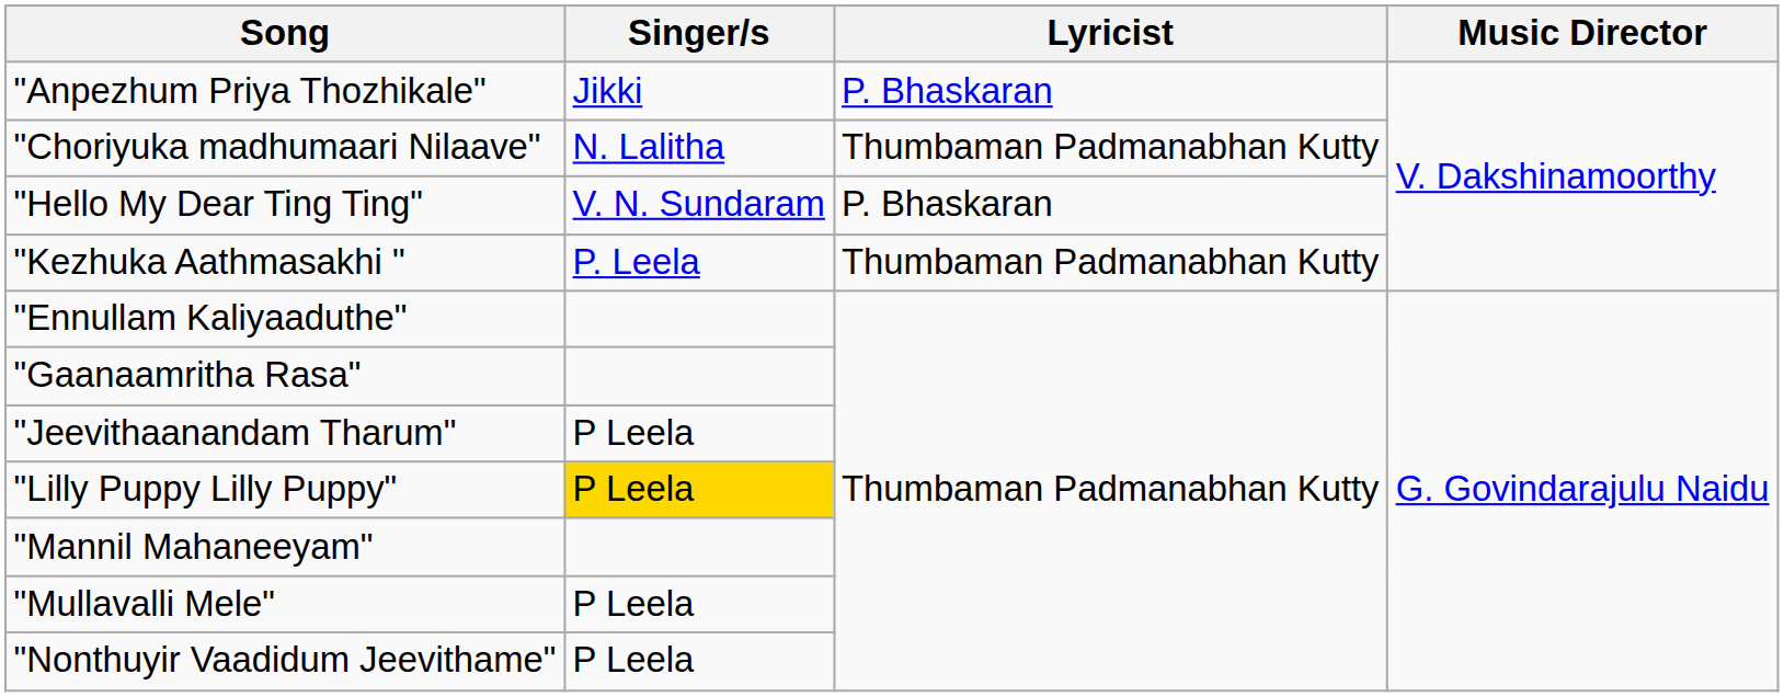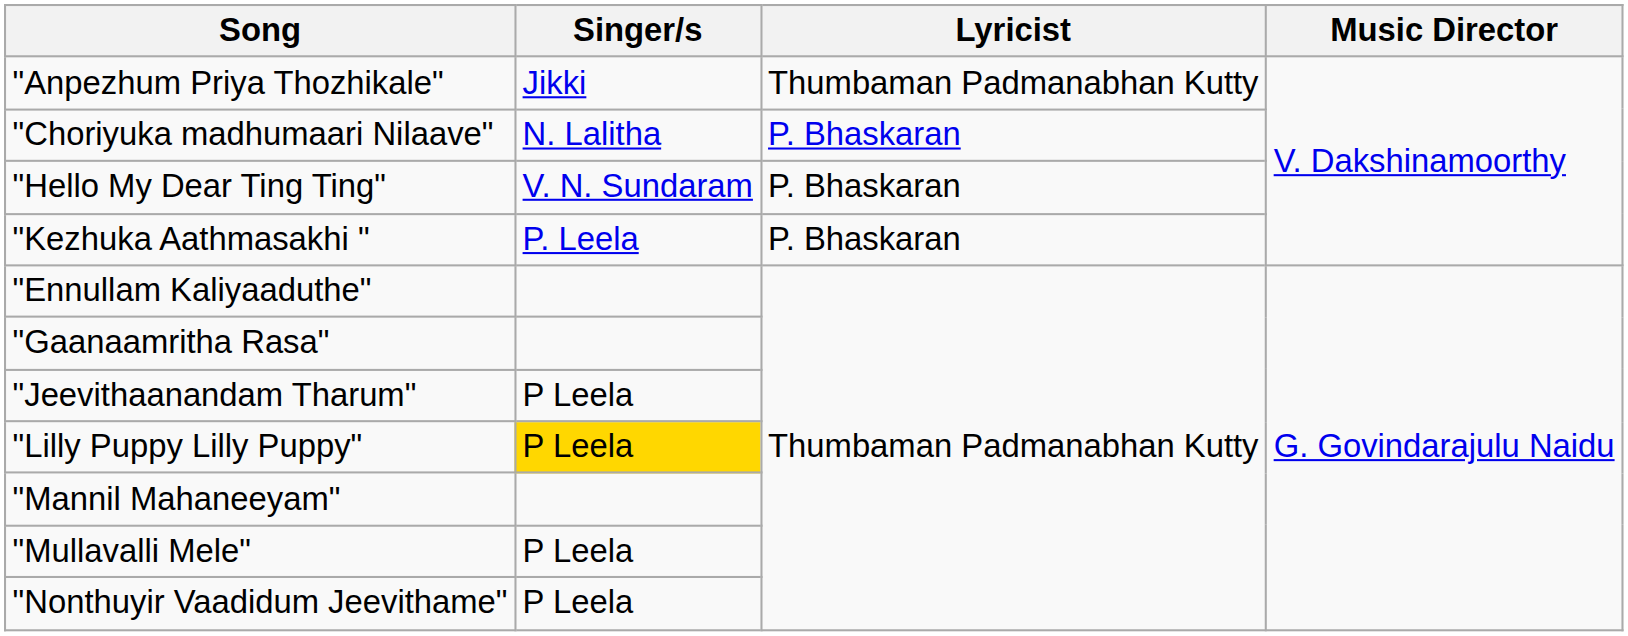"Anpezhum Priya Thozhikale" | Lyricist: P. Bhaskaran -> Thumbaman Padmanabhan Kutty
"Choriyuka madhumaari Nilaave" | Lyricist: Thumbaman Padmanabhan Kutty -> P. Bhaskaran
"Kezhuka Aathmasakhi " | Lyricist: Thumbaman Padmanabhan Kutty -> P. Bhaskaran
